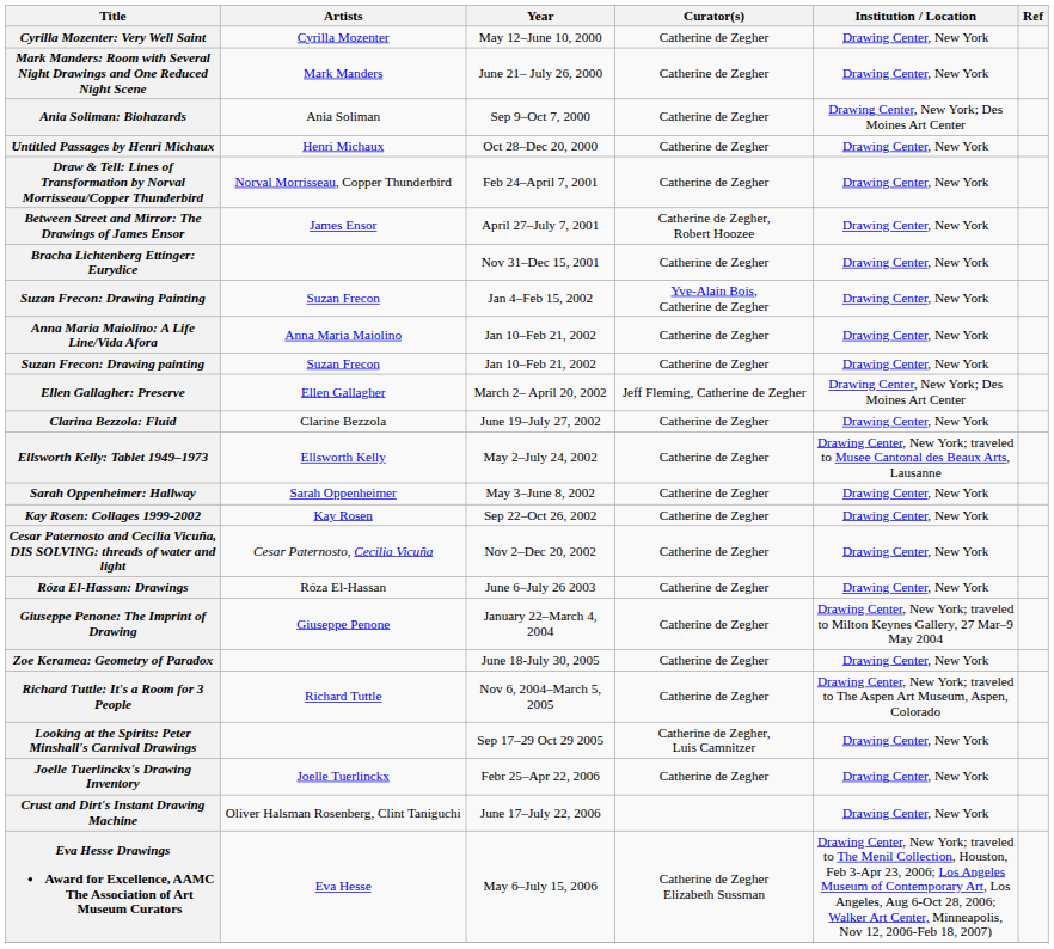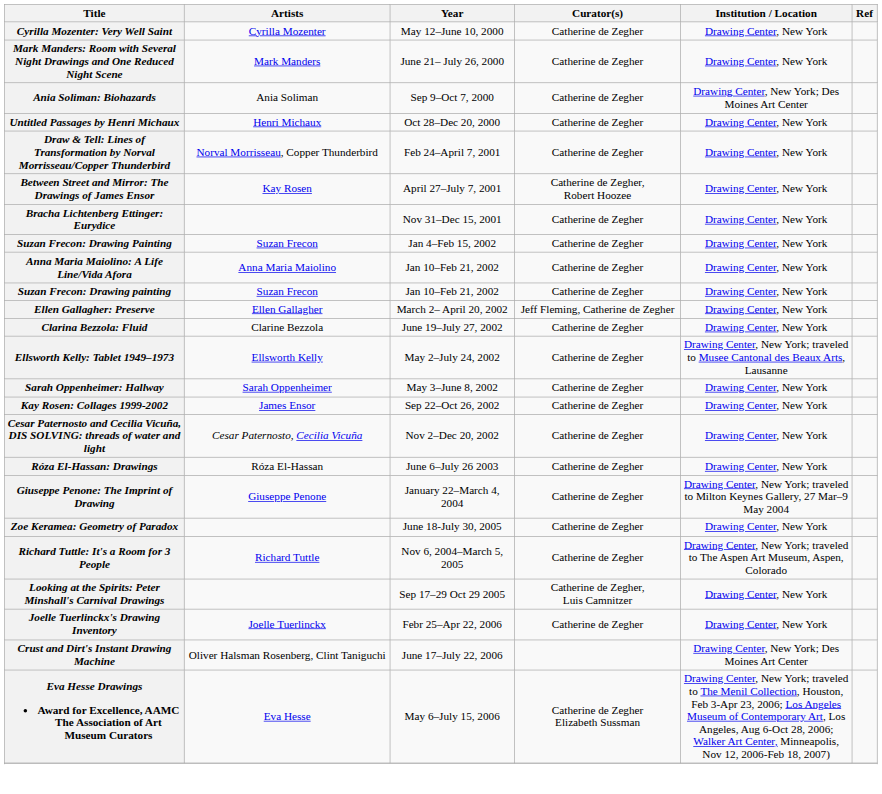Between Street and Mirror: The Drawings of James Ensor | Artists: James Ensor -> Kay Rosen
Suzan Frecon: Drawing Painting | Curator(s): Yve-Alain Bois, Catherine de Zegher -> Catherine de Zegher
Ellen Gallagher: Preserve | Institution / Location: Drawing Center, New York; Des Moines Art Center -> Drawing Center, New York
Kay Rosen: Collages 1999-2002 | Artists: Kay Rosen -> James Ensor
Crust and Dirt's Instant Drawing Machine | Institution / Location: Drawing Center, New York -> Drawing Center, New York; Des Moines Art Center
